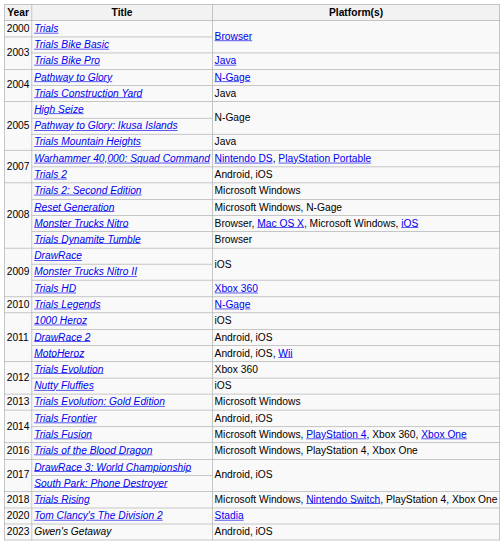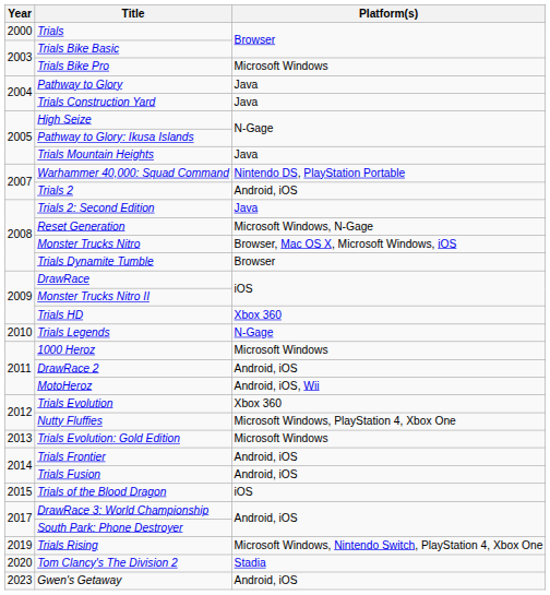Trials Bike Pro | Platform(s): Java -> Microsoft Windows
Pathway to Glory | Platform(s): N-Gage -> Java
Trials 2: Second Edition | Platform(s): Microsoft Windows -> Java
1000 Heroz | Platform(s): iOS -> Microsoft Windows
Nutty Fluffies | Platform(s): iOS -> Microsoft Windows, PlayStation 4, Xbox One
Trials Fusion | Platform(s): Microsoft Windows, PlayStation 4, Xbox 360, Xbox One -> Android, iOS
Trials of the Blood Dragon | Year: 2016 -> 2015
Trials of the Blood Dragon | Platform(s): Microsoft Windows, PlayStation 4, Xbox One -> iOS
Trials Rising | Year: 2018 -> 2019
